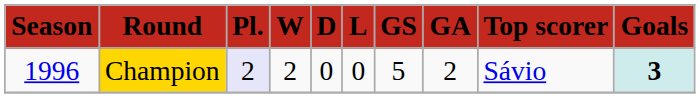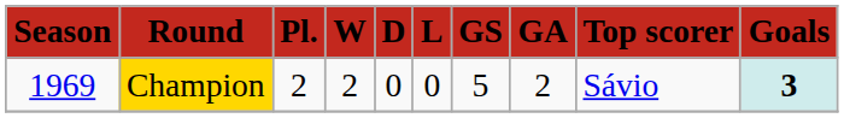Champion | column 1: 1996 -> 1969
Champion | column 3: lavender background -> no background
